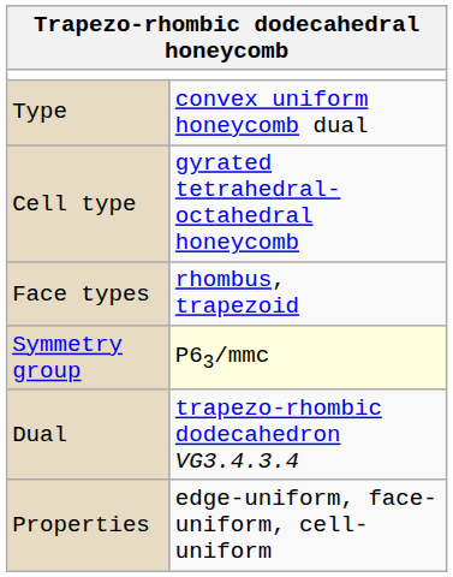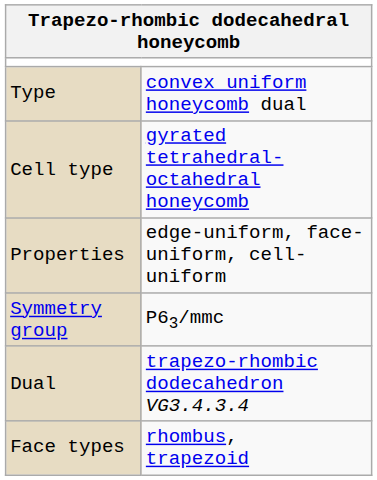rows swapped: Face types <-> Properties
Symmetry group | column 2: lightyellow background -> no background
